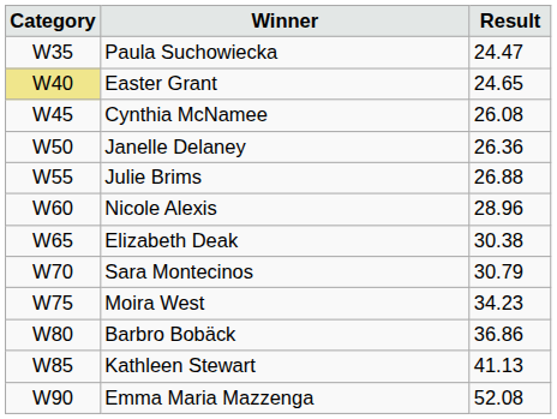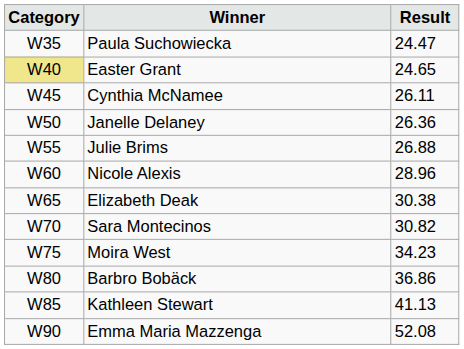Cynthia McNamee | Result: 26.08 -> 26.11
Sara Montecinos | Result: 30.79 -> 30.82
